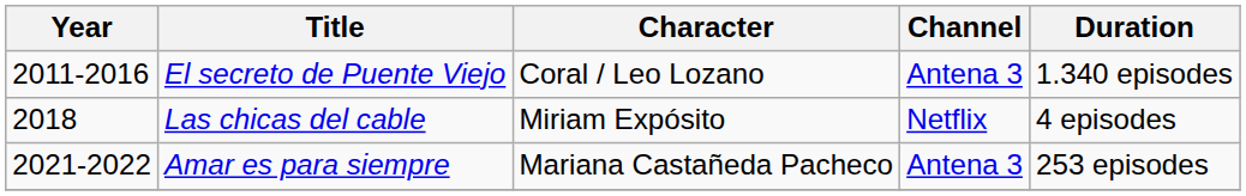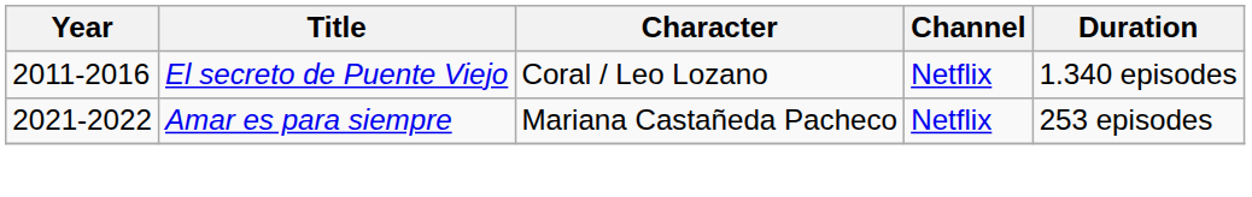El secreto de Puente Viejo | Channel: Antena 3 -> Netflix
- row: 2018 | Las chicas del cable | Miriam Expósito | Netflix | 4 episodes
Amar es para siempre | Channel: Antena 3 -> Netflix
